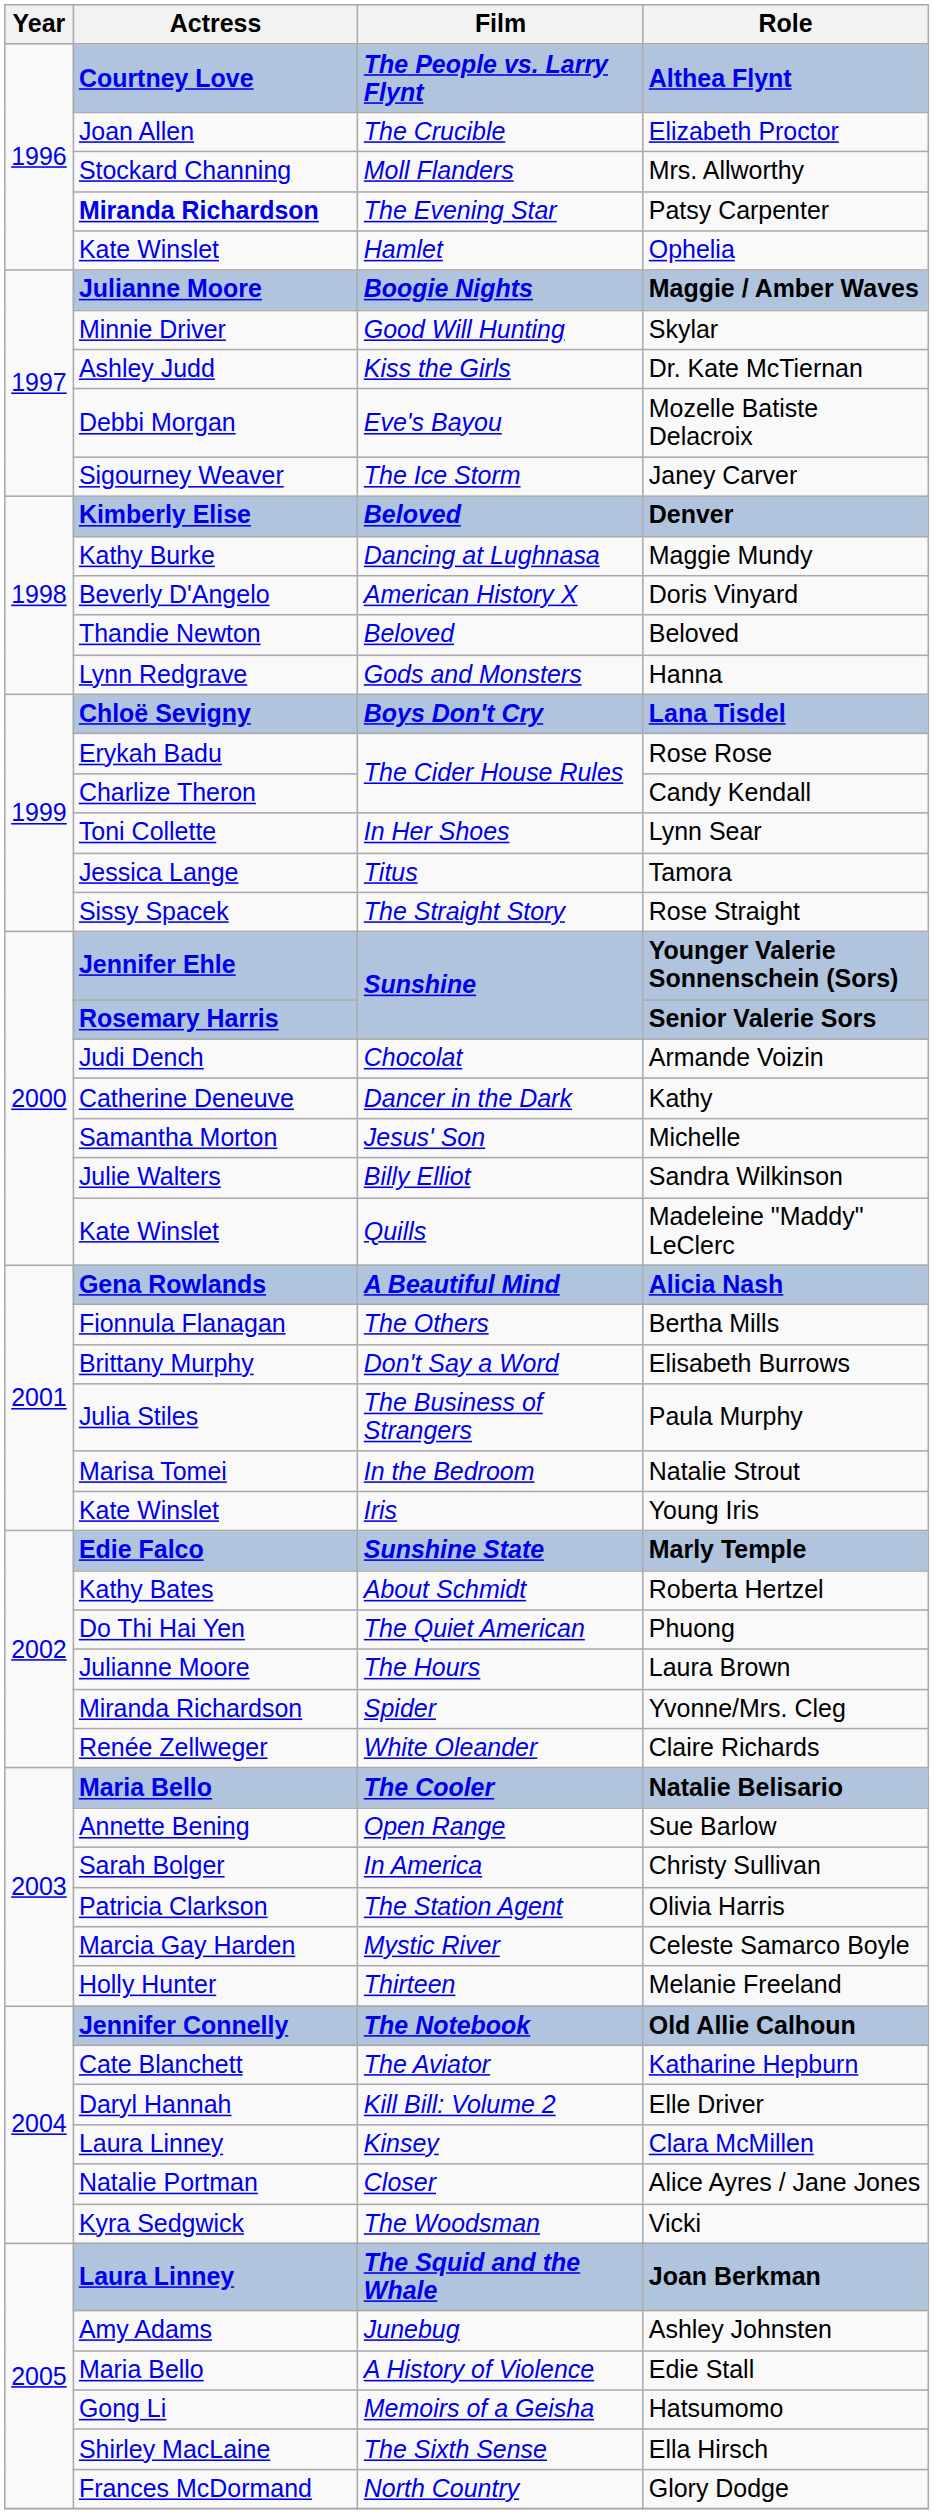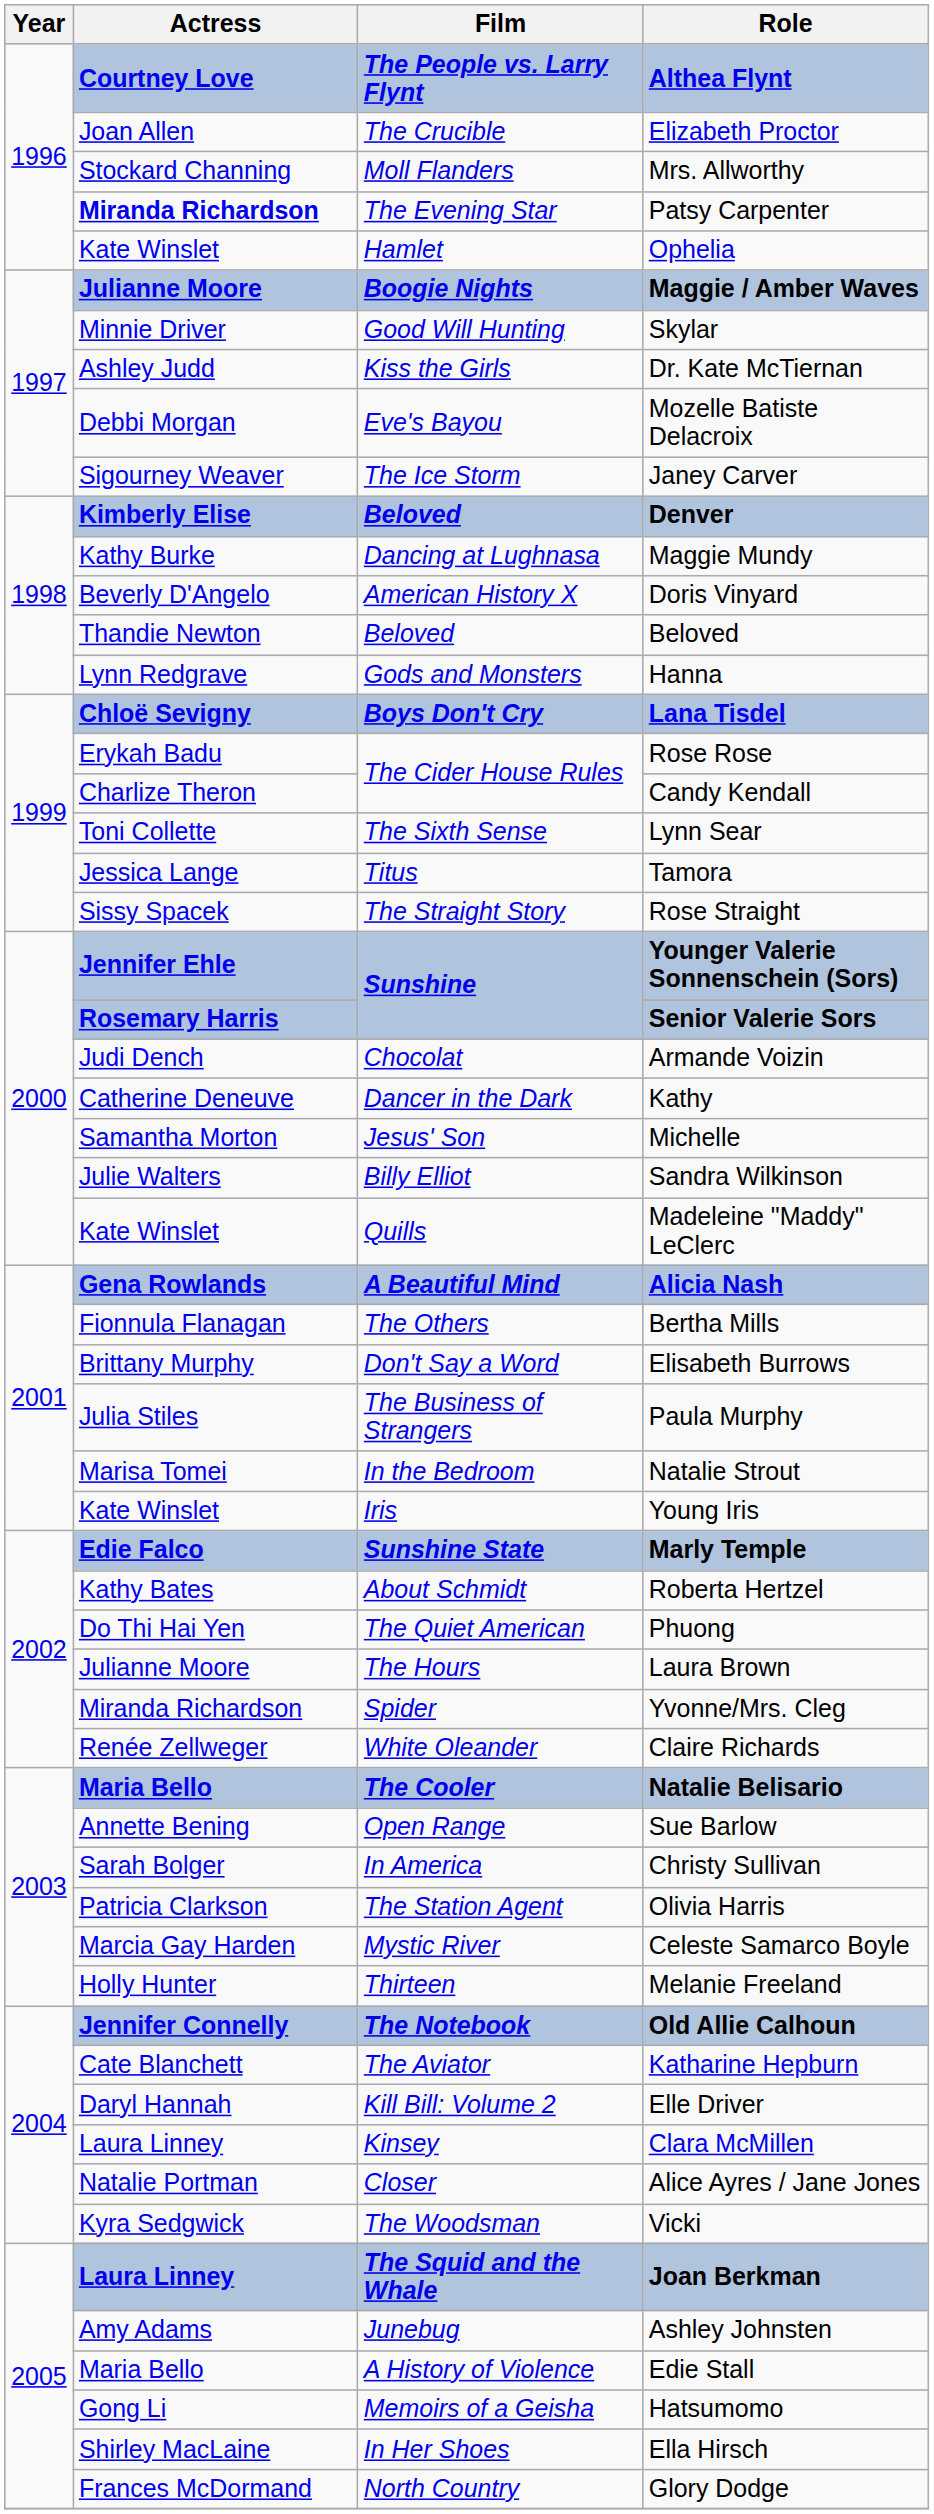Lynn Sear | Film: In Her Shoes -> The Sixth Sense
Ella Hirsch | Film: The Sixth Sense -> In Her Shoes
